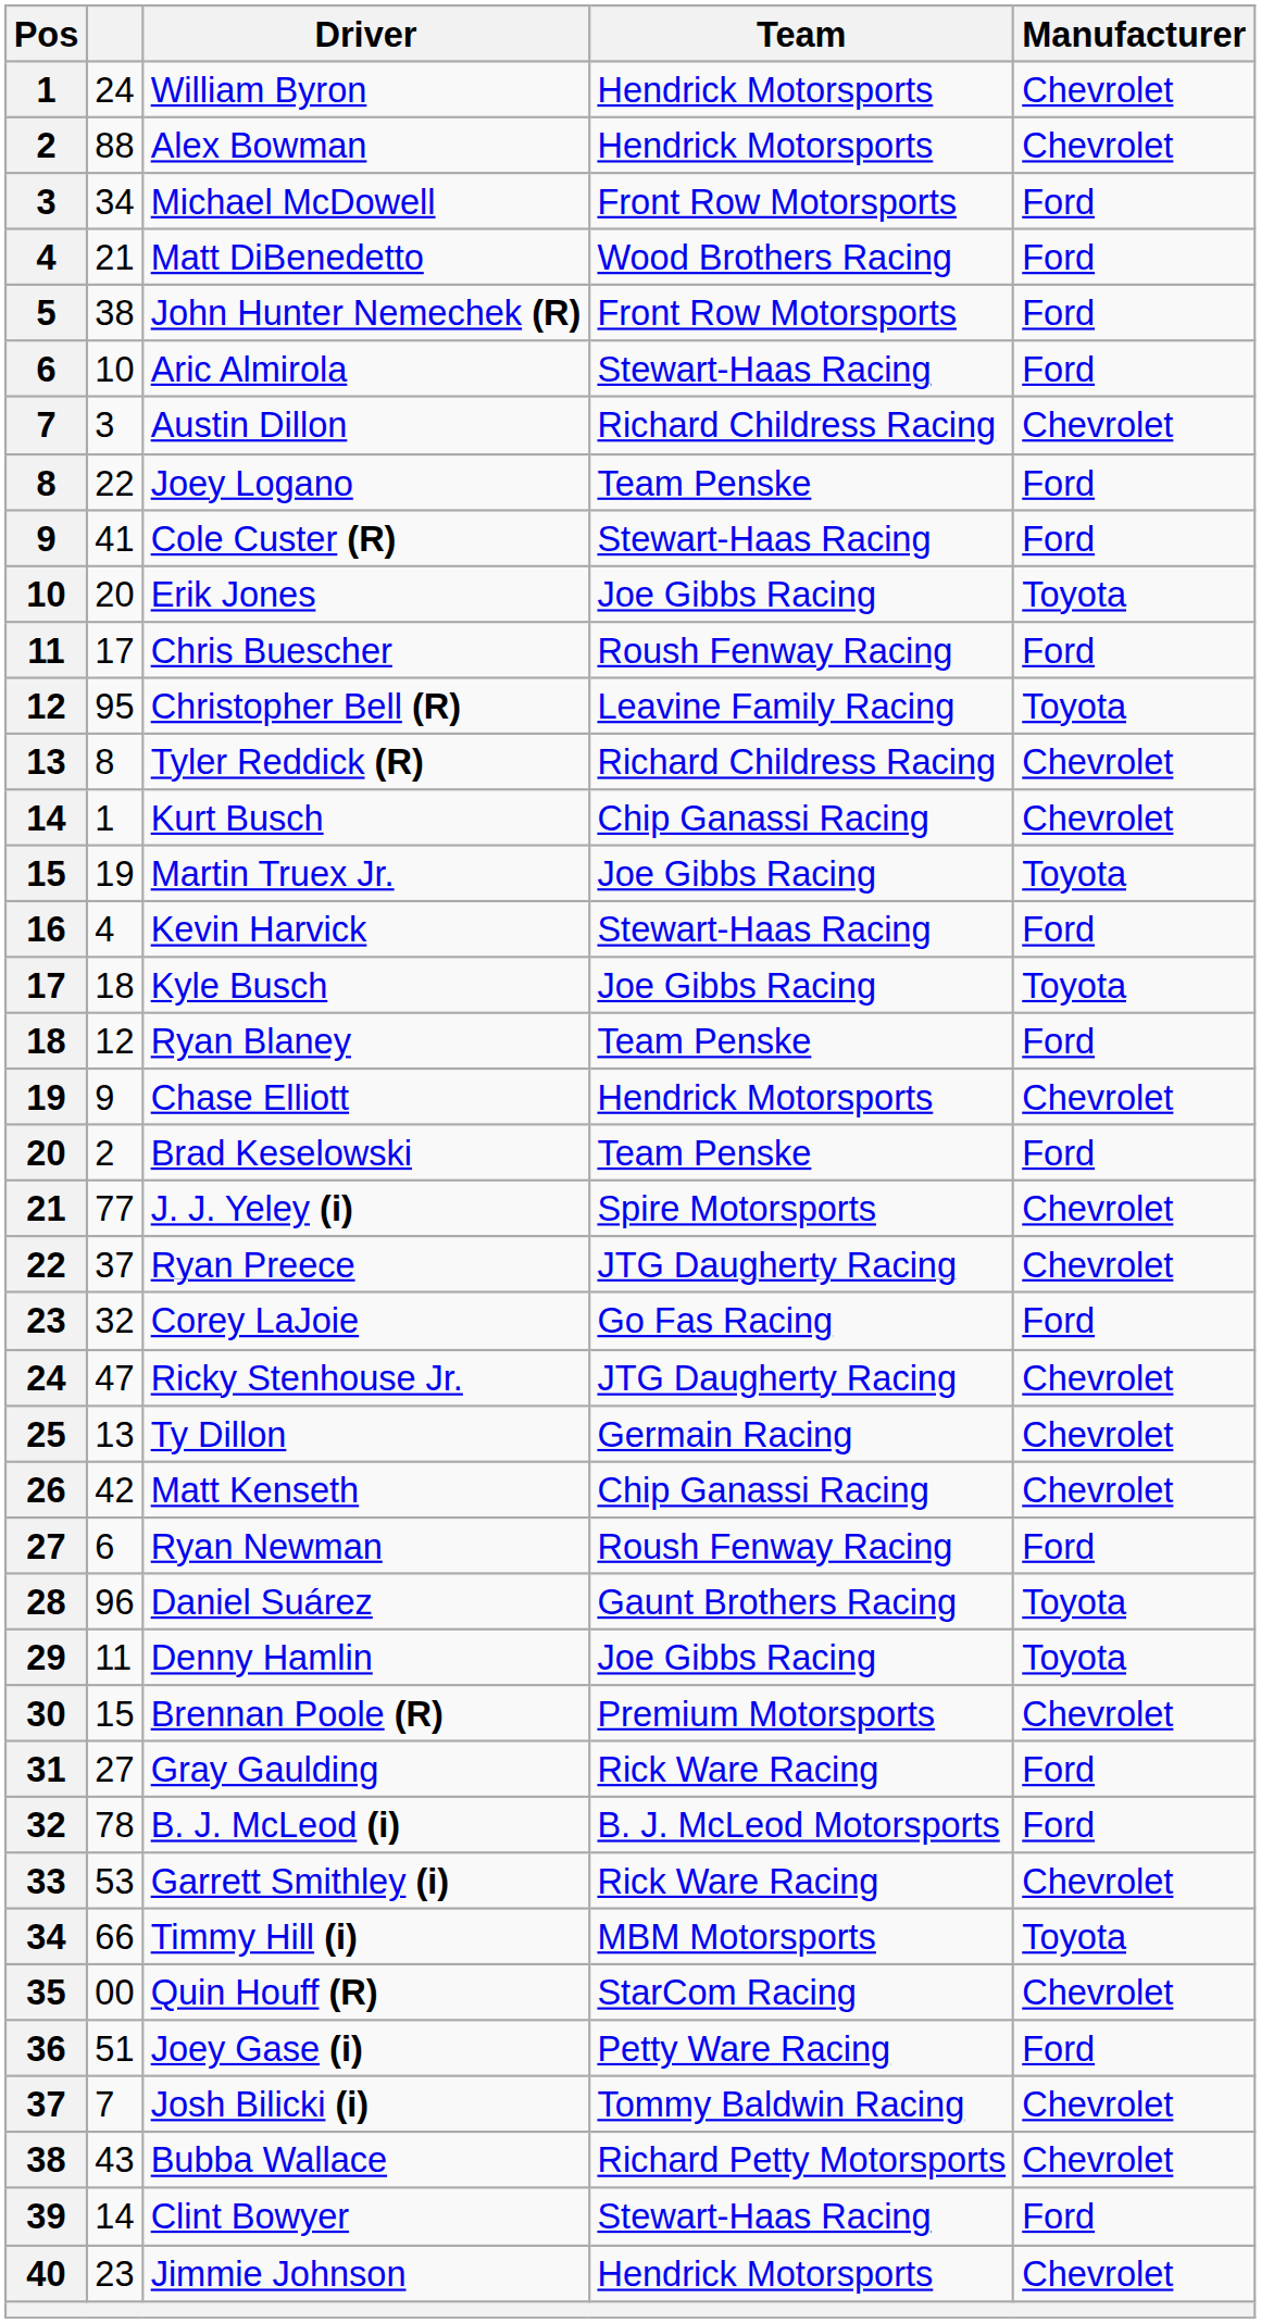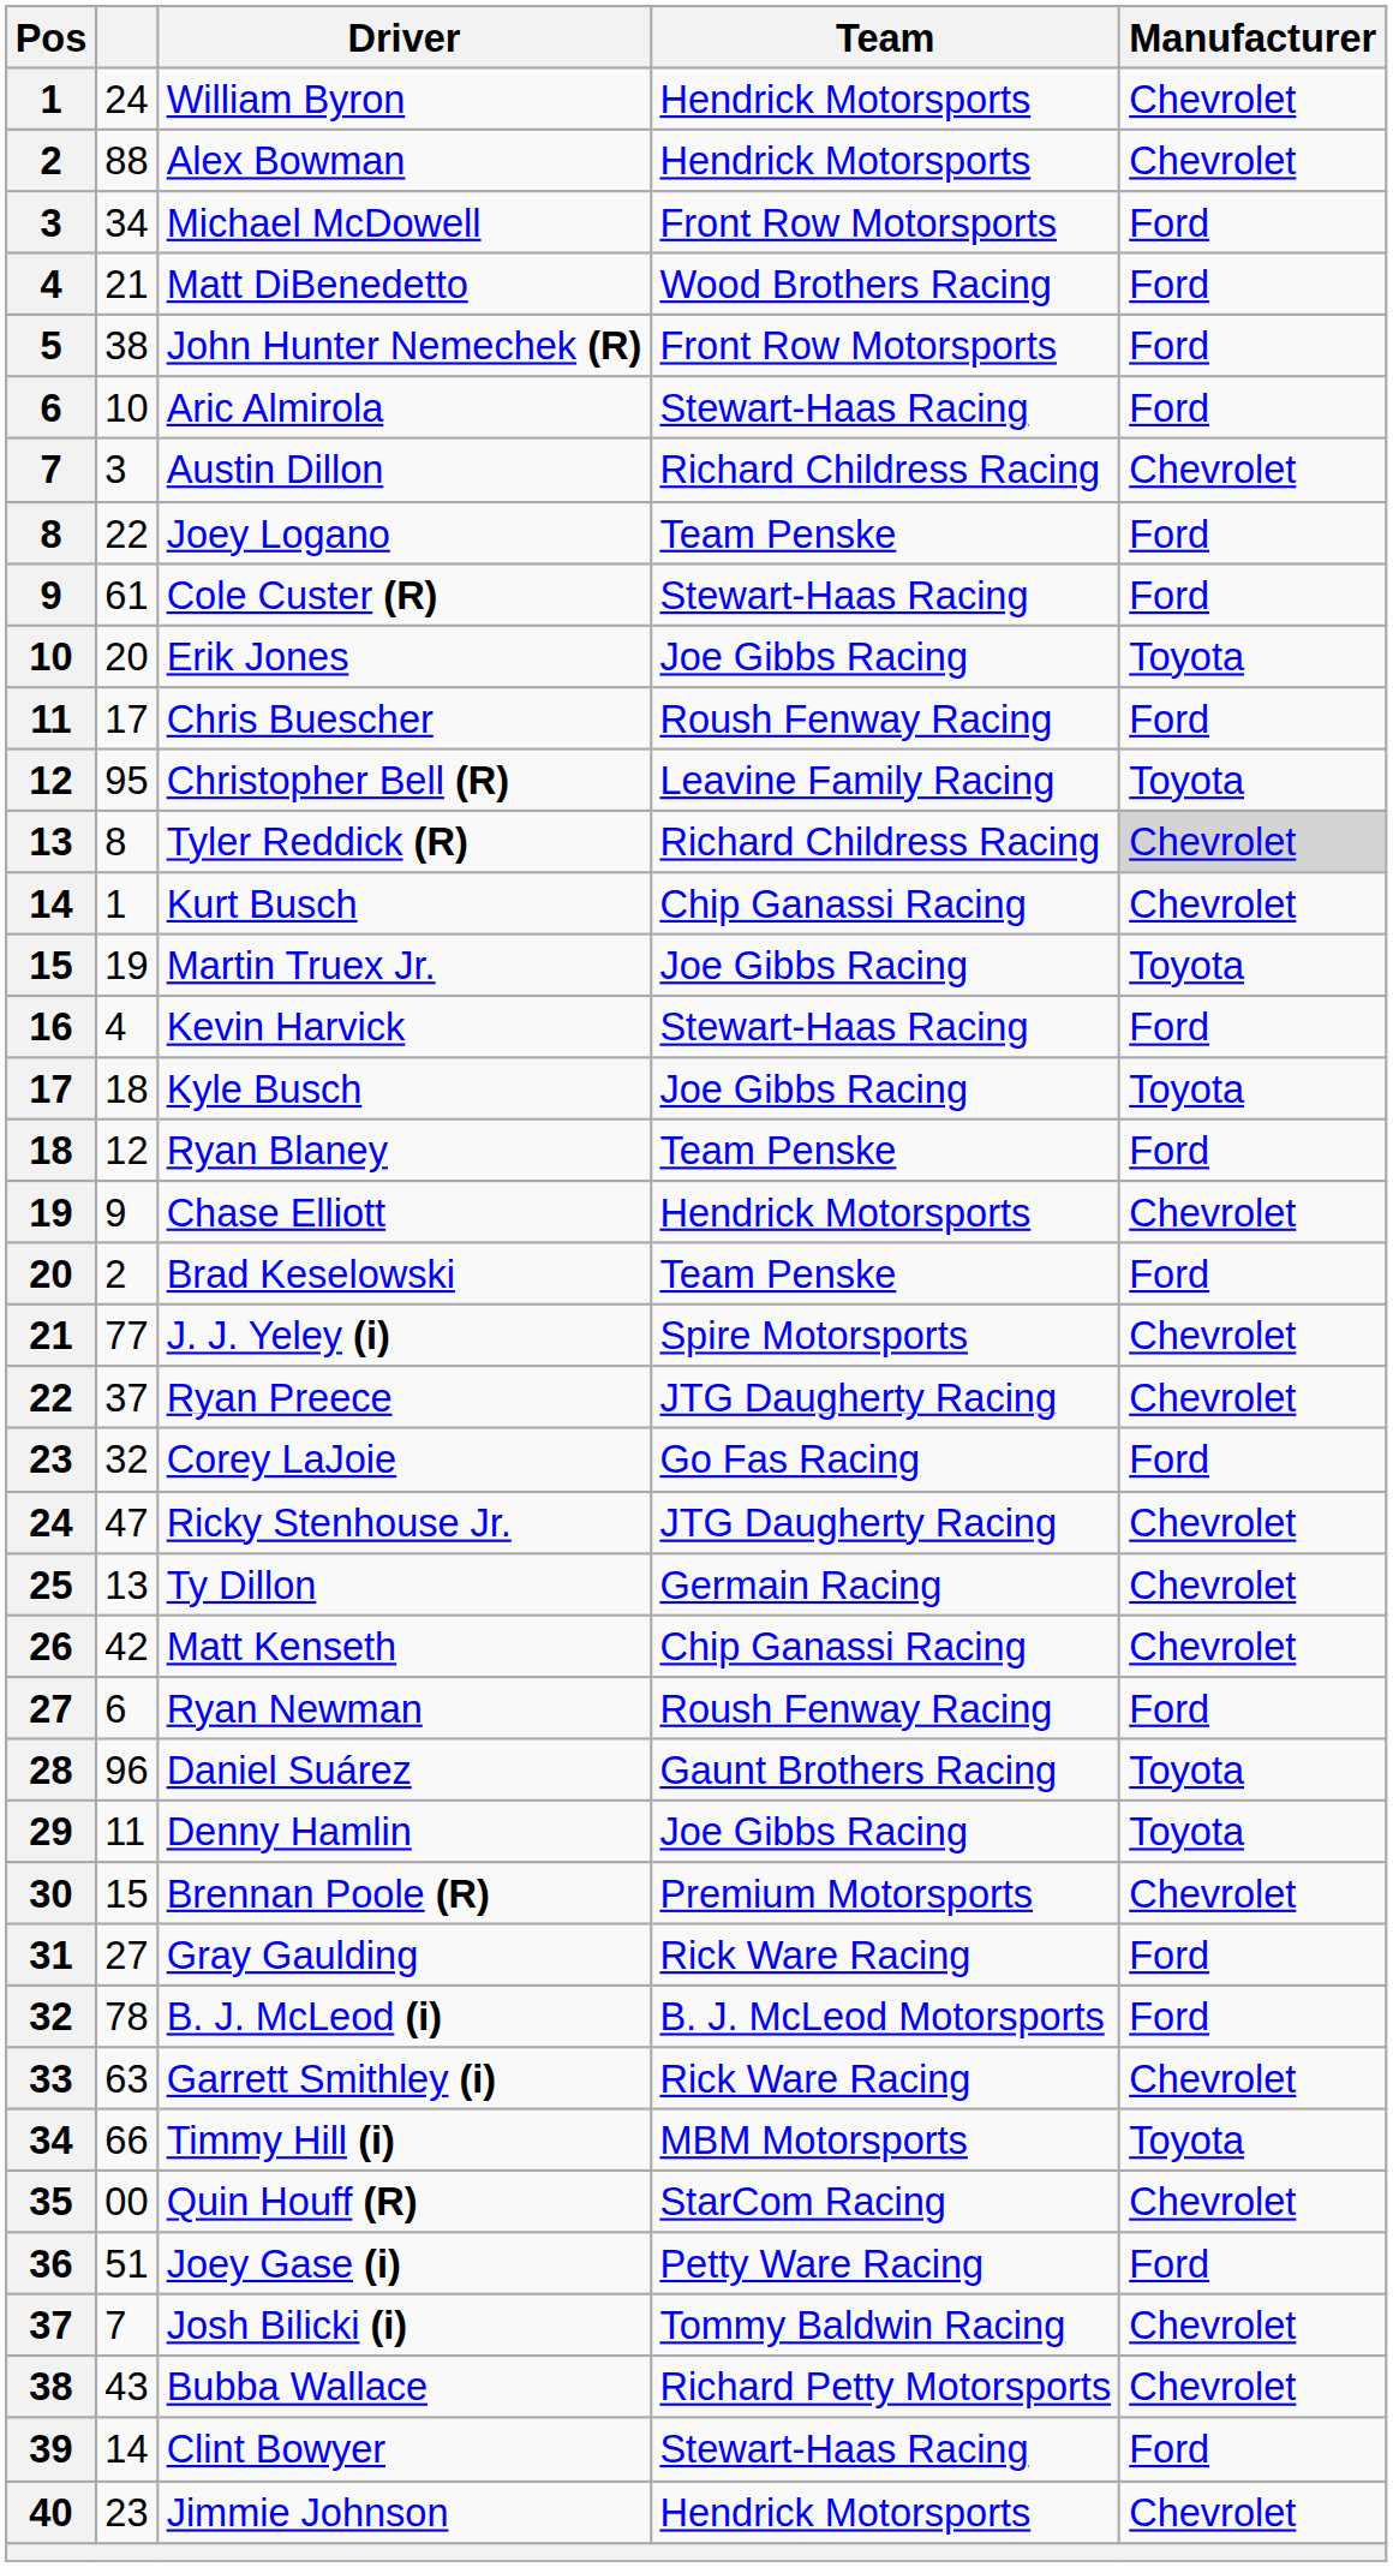Cole Custer (R) | column 2: 41 -> 61
Tyler Reddick (R) | Manufacturer: no background -> lightgrey background
Garrett Smithley (i) | column 2: 53 -> 63
